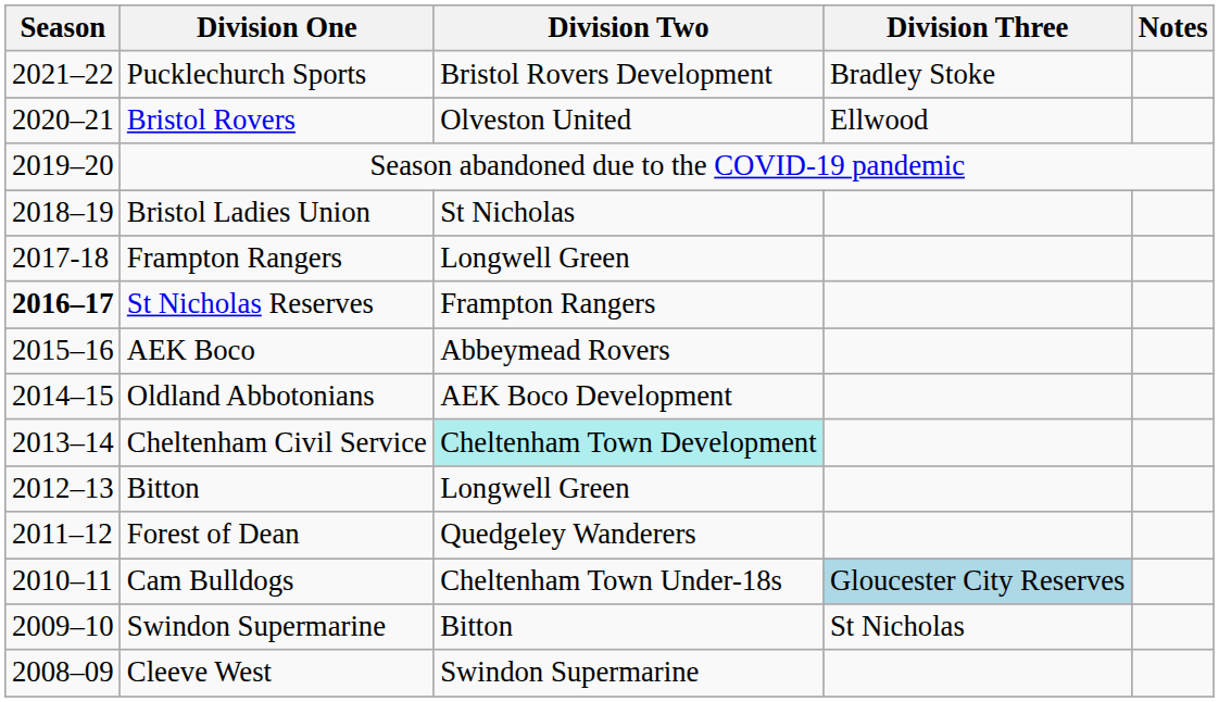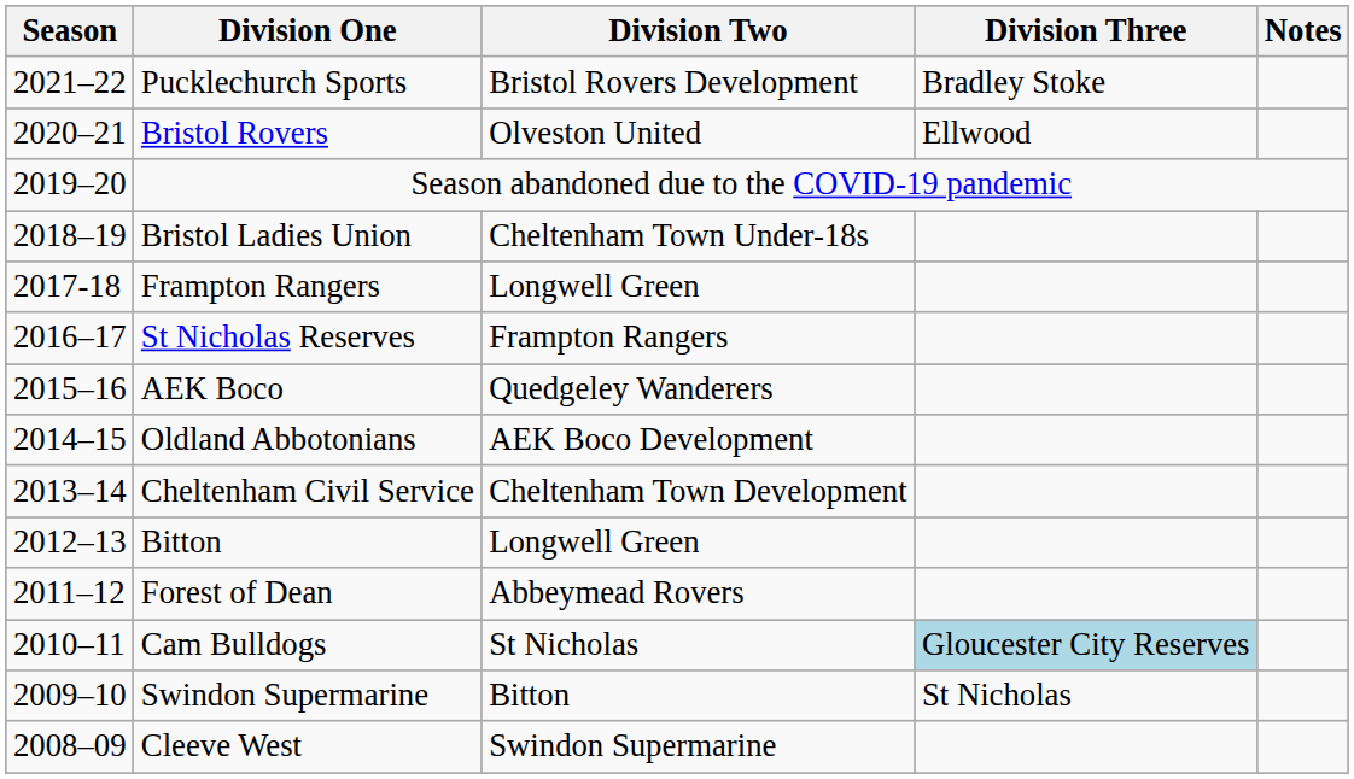Bristol Ladies Union | Division Two: St Nicholas -> Cheltenham Town Under-18s
St Nicholas Reserves | Season: bold -> normal
AEK Boco | Division Two: Abbeymead Rovers -> Quedgeley Wanderers
Cheltenham Civil Service | Division Two: paleturquoise background -> no background
Forest of Dean | Division Two: Quedgeley Wanderers -> Abbeymead Rovers
Cam Bulldogs | Division Two: Cheltenham Town Under-18s -> St Nicholas
